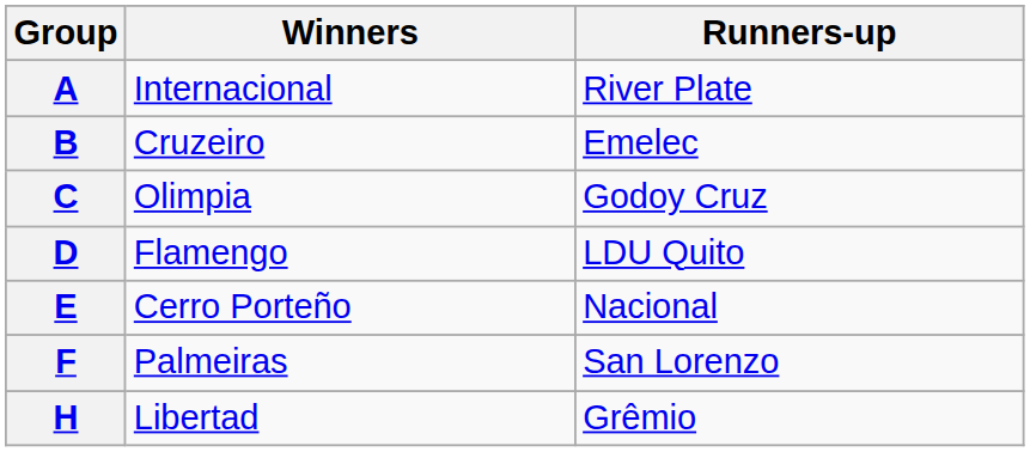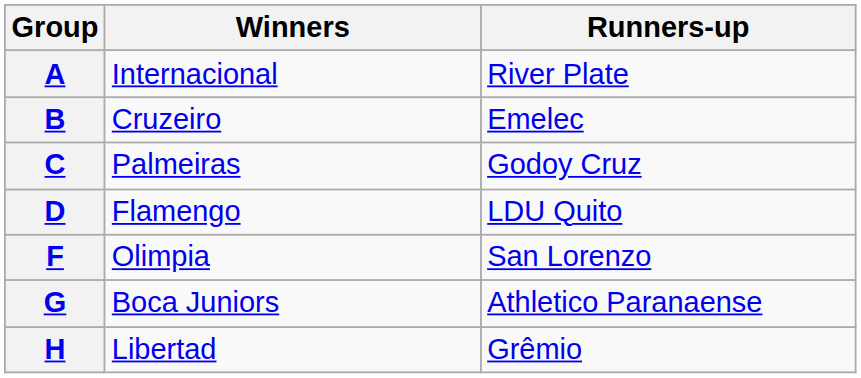C | Winners: Olimpia -> Palmeiras
- row: E | Cerro Porteño | Nacional
F | Winners: Palmeiras -> Olimpia
+ row: G | Boca Juniors | Athletico Paranaense
